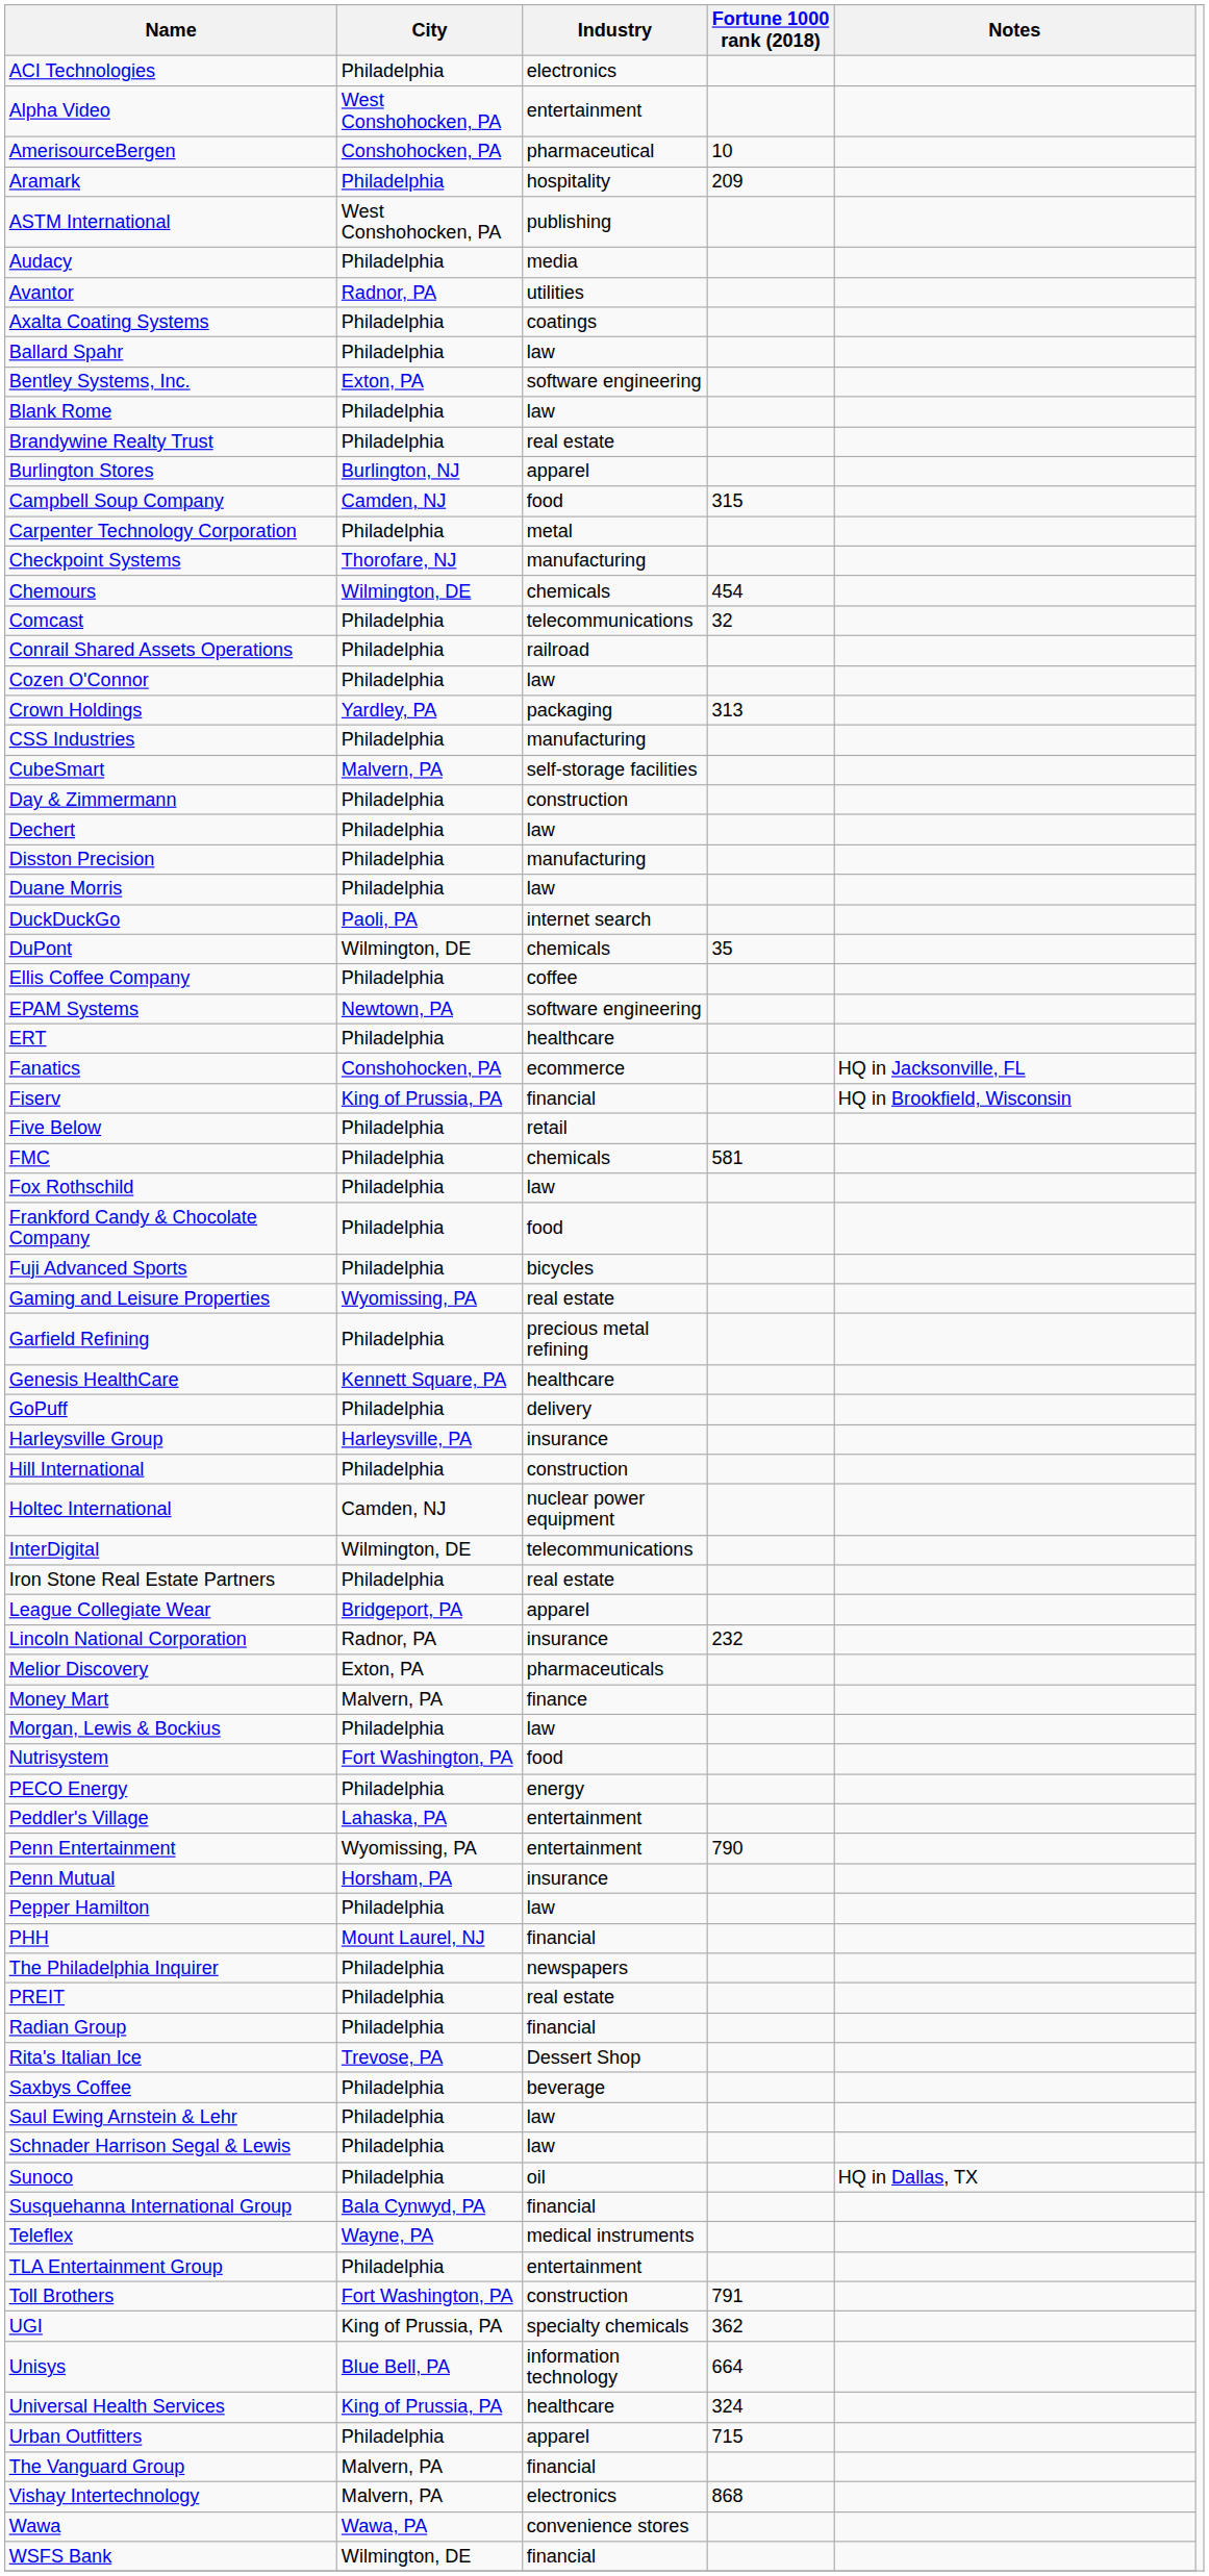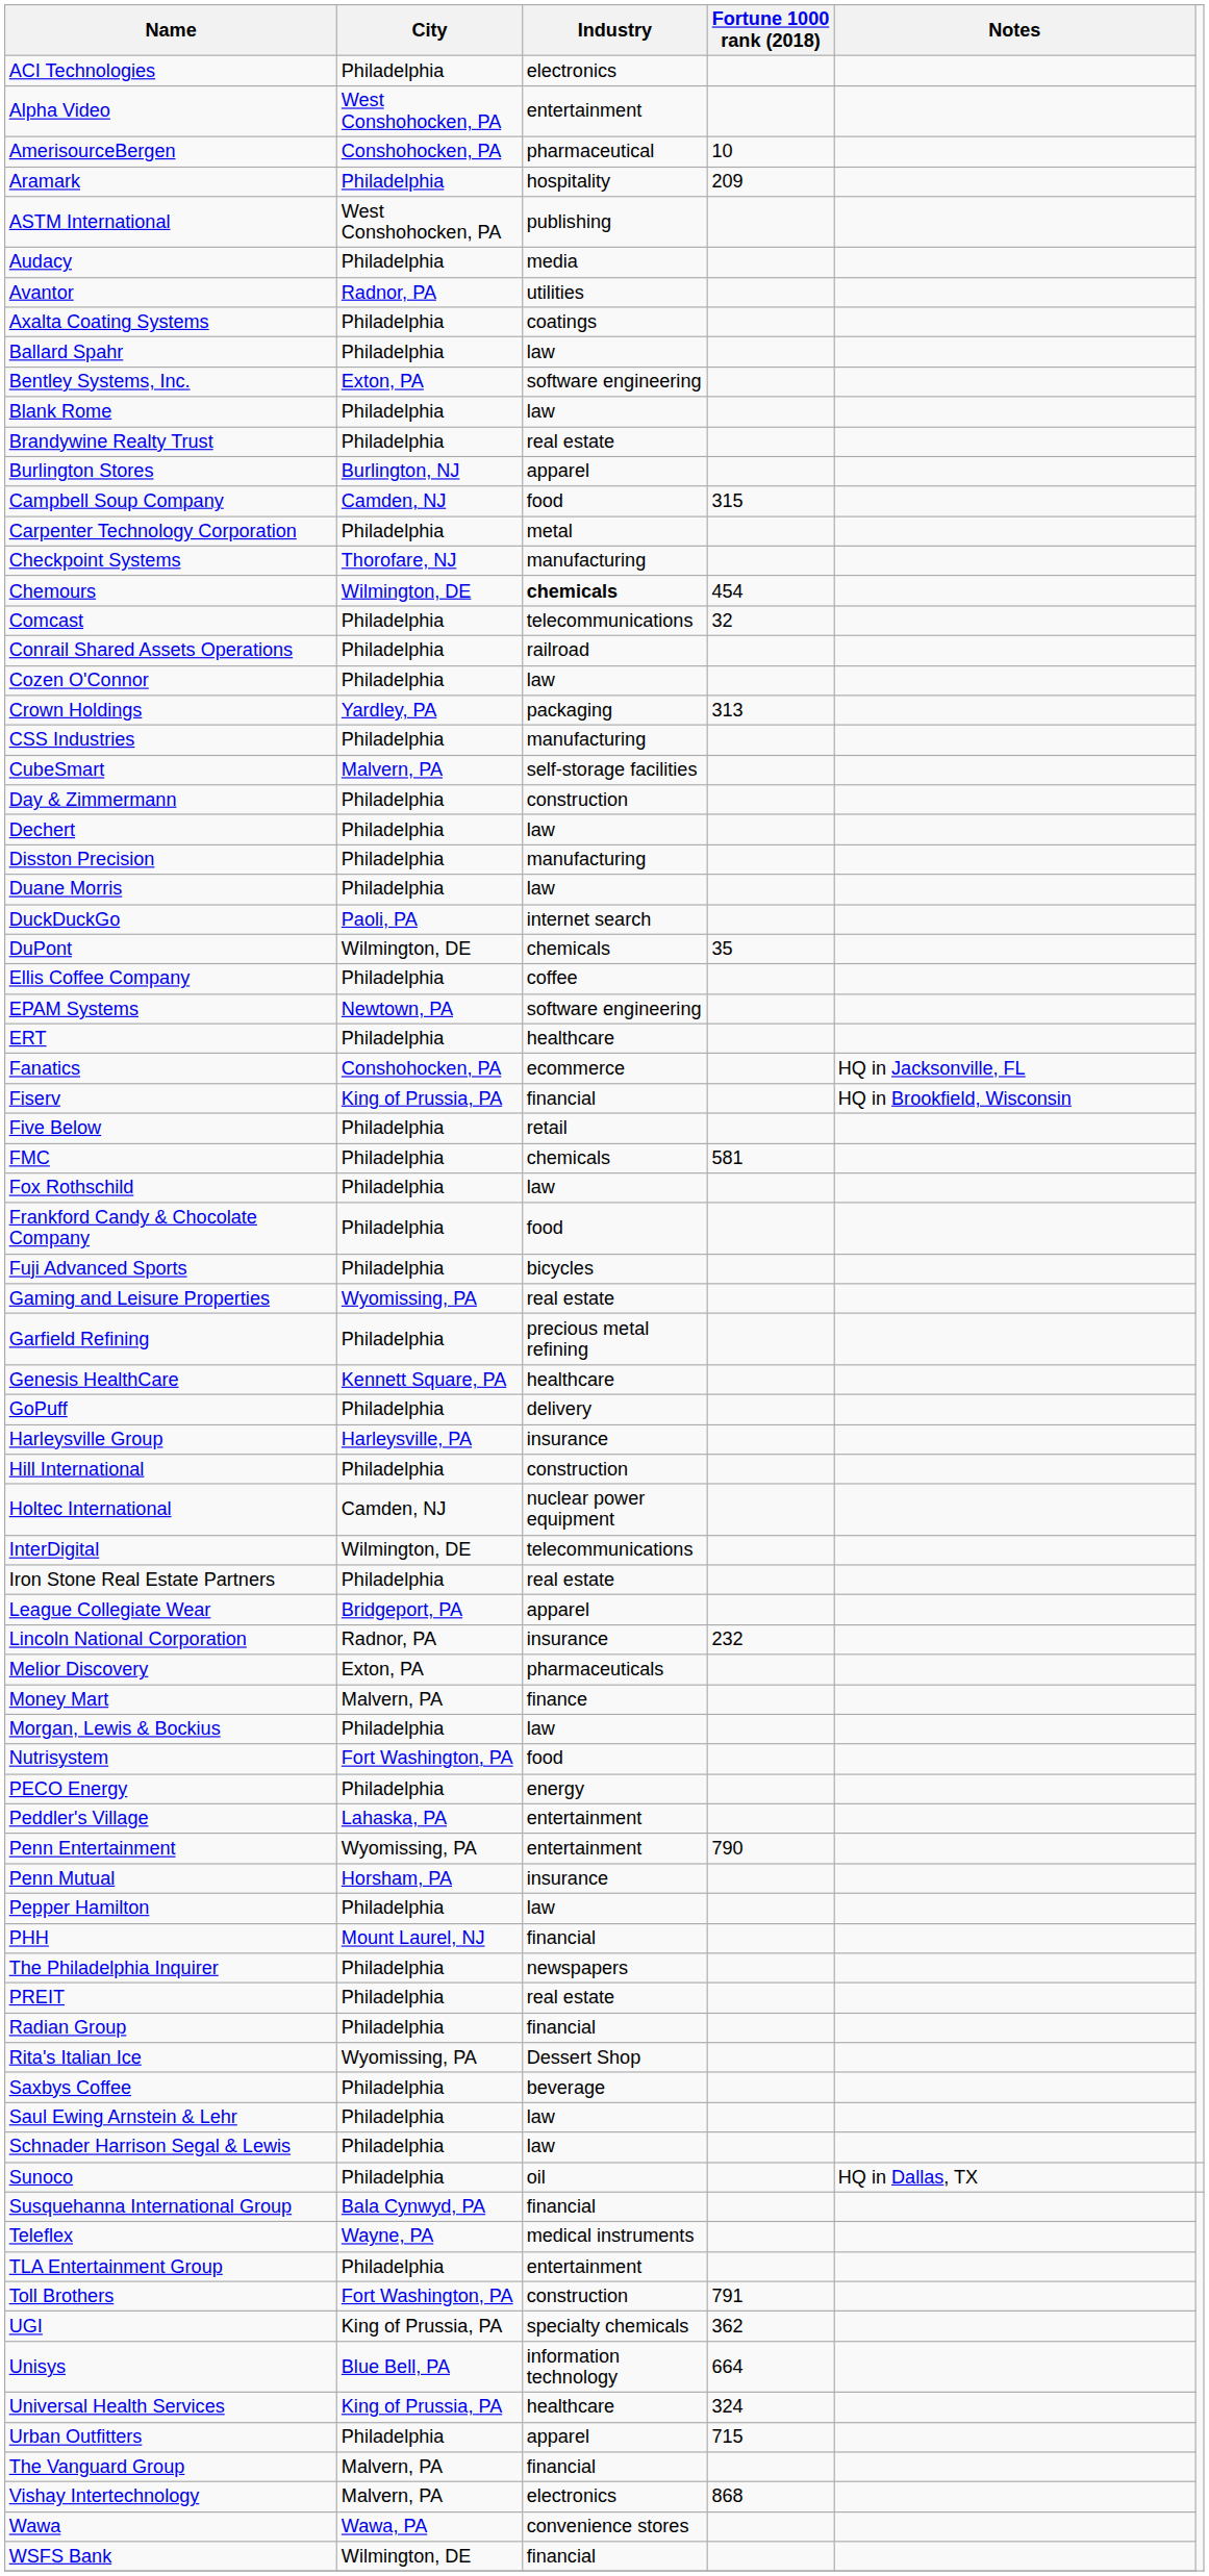Chemours | Industry: normal -> bold
Rita's Italian Ice | City: Trevose, PA -> Wyomissing, PA
